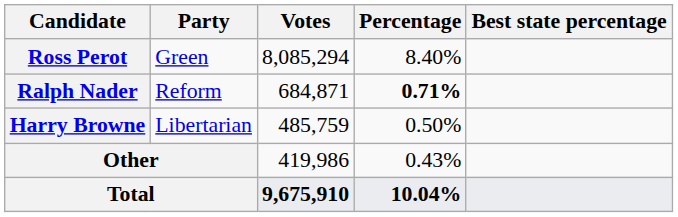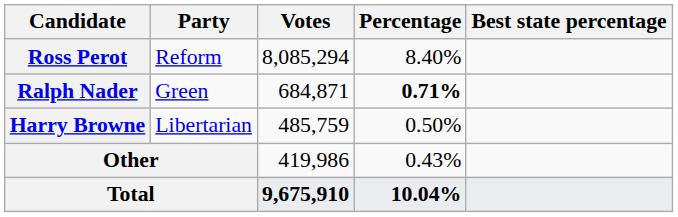Ross Perot | Party: Green -> Reform
Ralph Nader | Party: Reform -> Green
